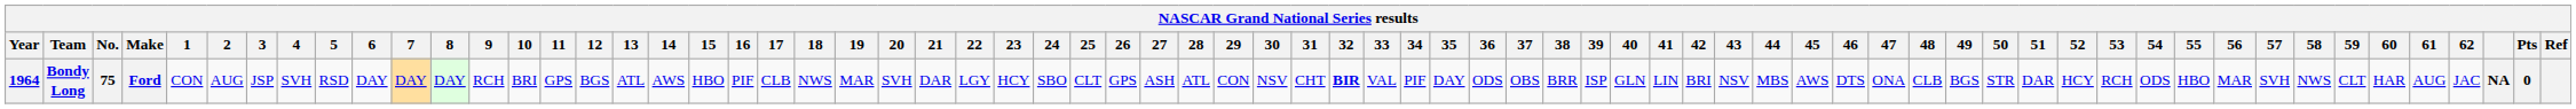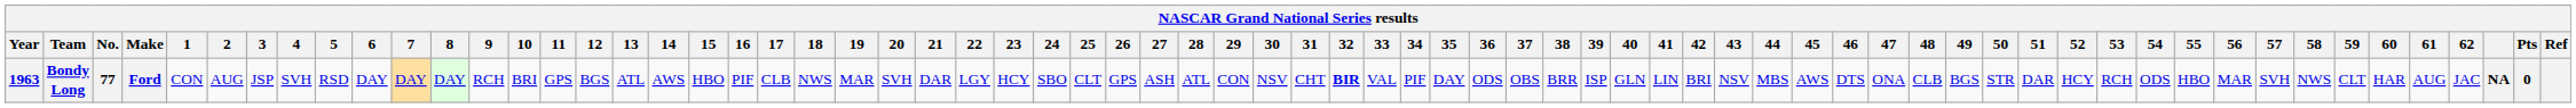Bondy Long | Year: 1964 -> 1963
Bondy Long | No.: 75 -> 77
